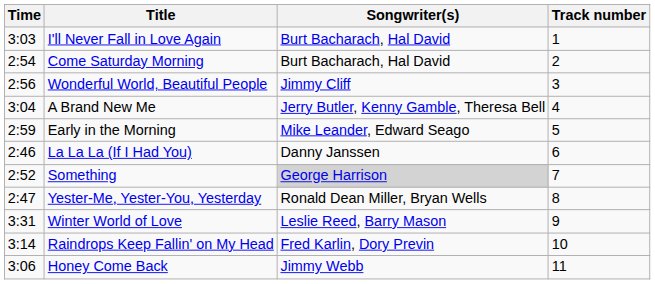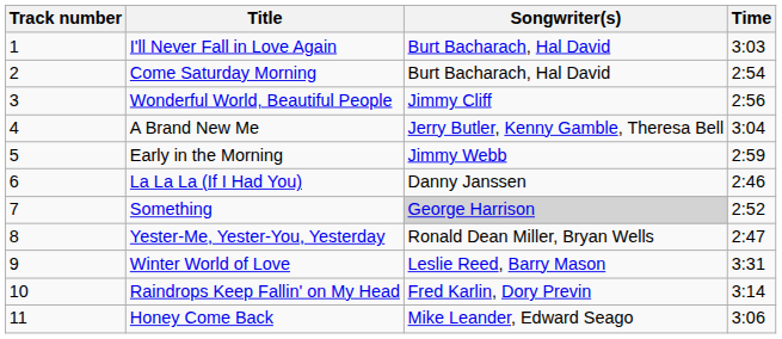columns swapped: Track number <-> Time
Early in the Morning | Songwriter(s): Mike Leander, Edward Seago -> Jimmy Webb
Honey Come Back | Songwriter(s): Jimmy Webb -> Mike Leander, Edward Seago
